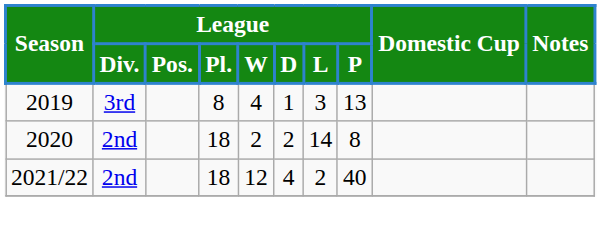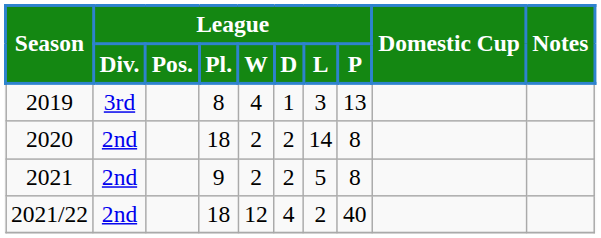+ row: 2021 | 2nd | 9 | 2 | 2 | 5 | 8
